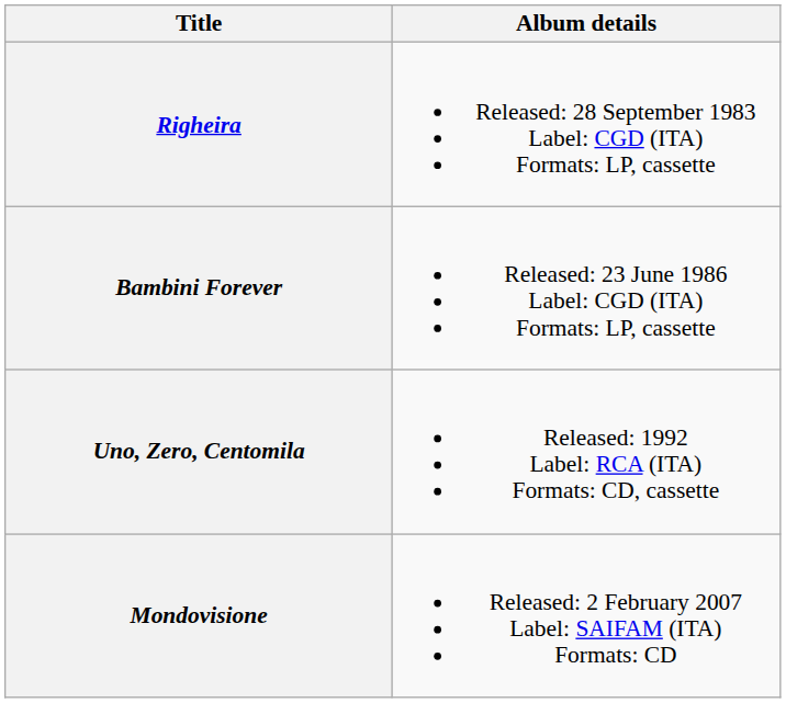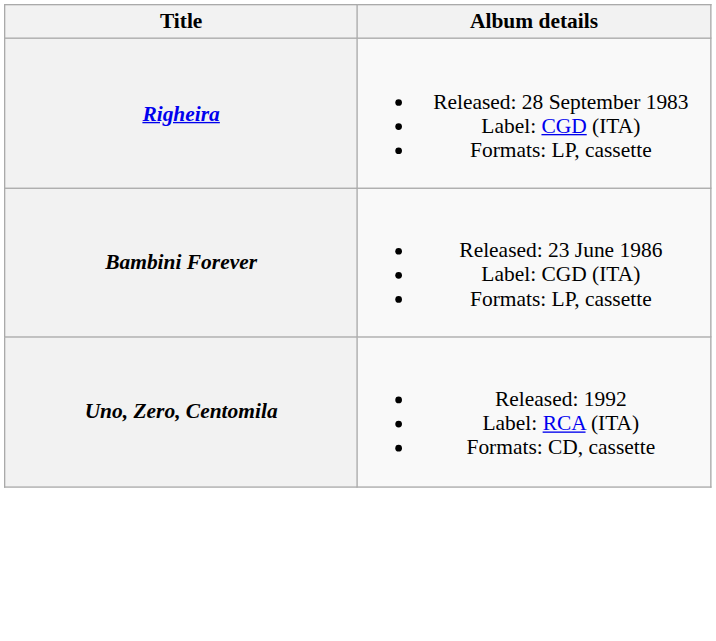- row: Mondovisione | Released: 2 February 2007 Label: SAIFAM (ITA) Formats: CD
